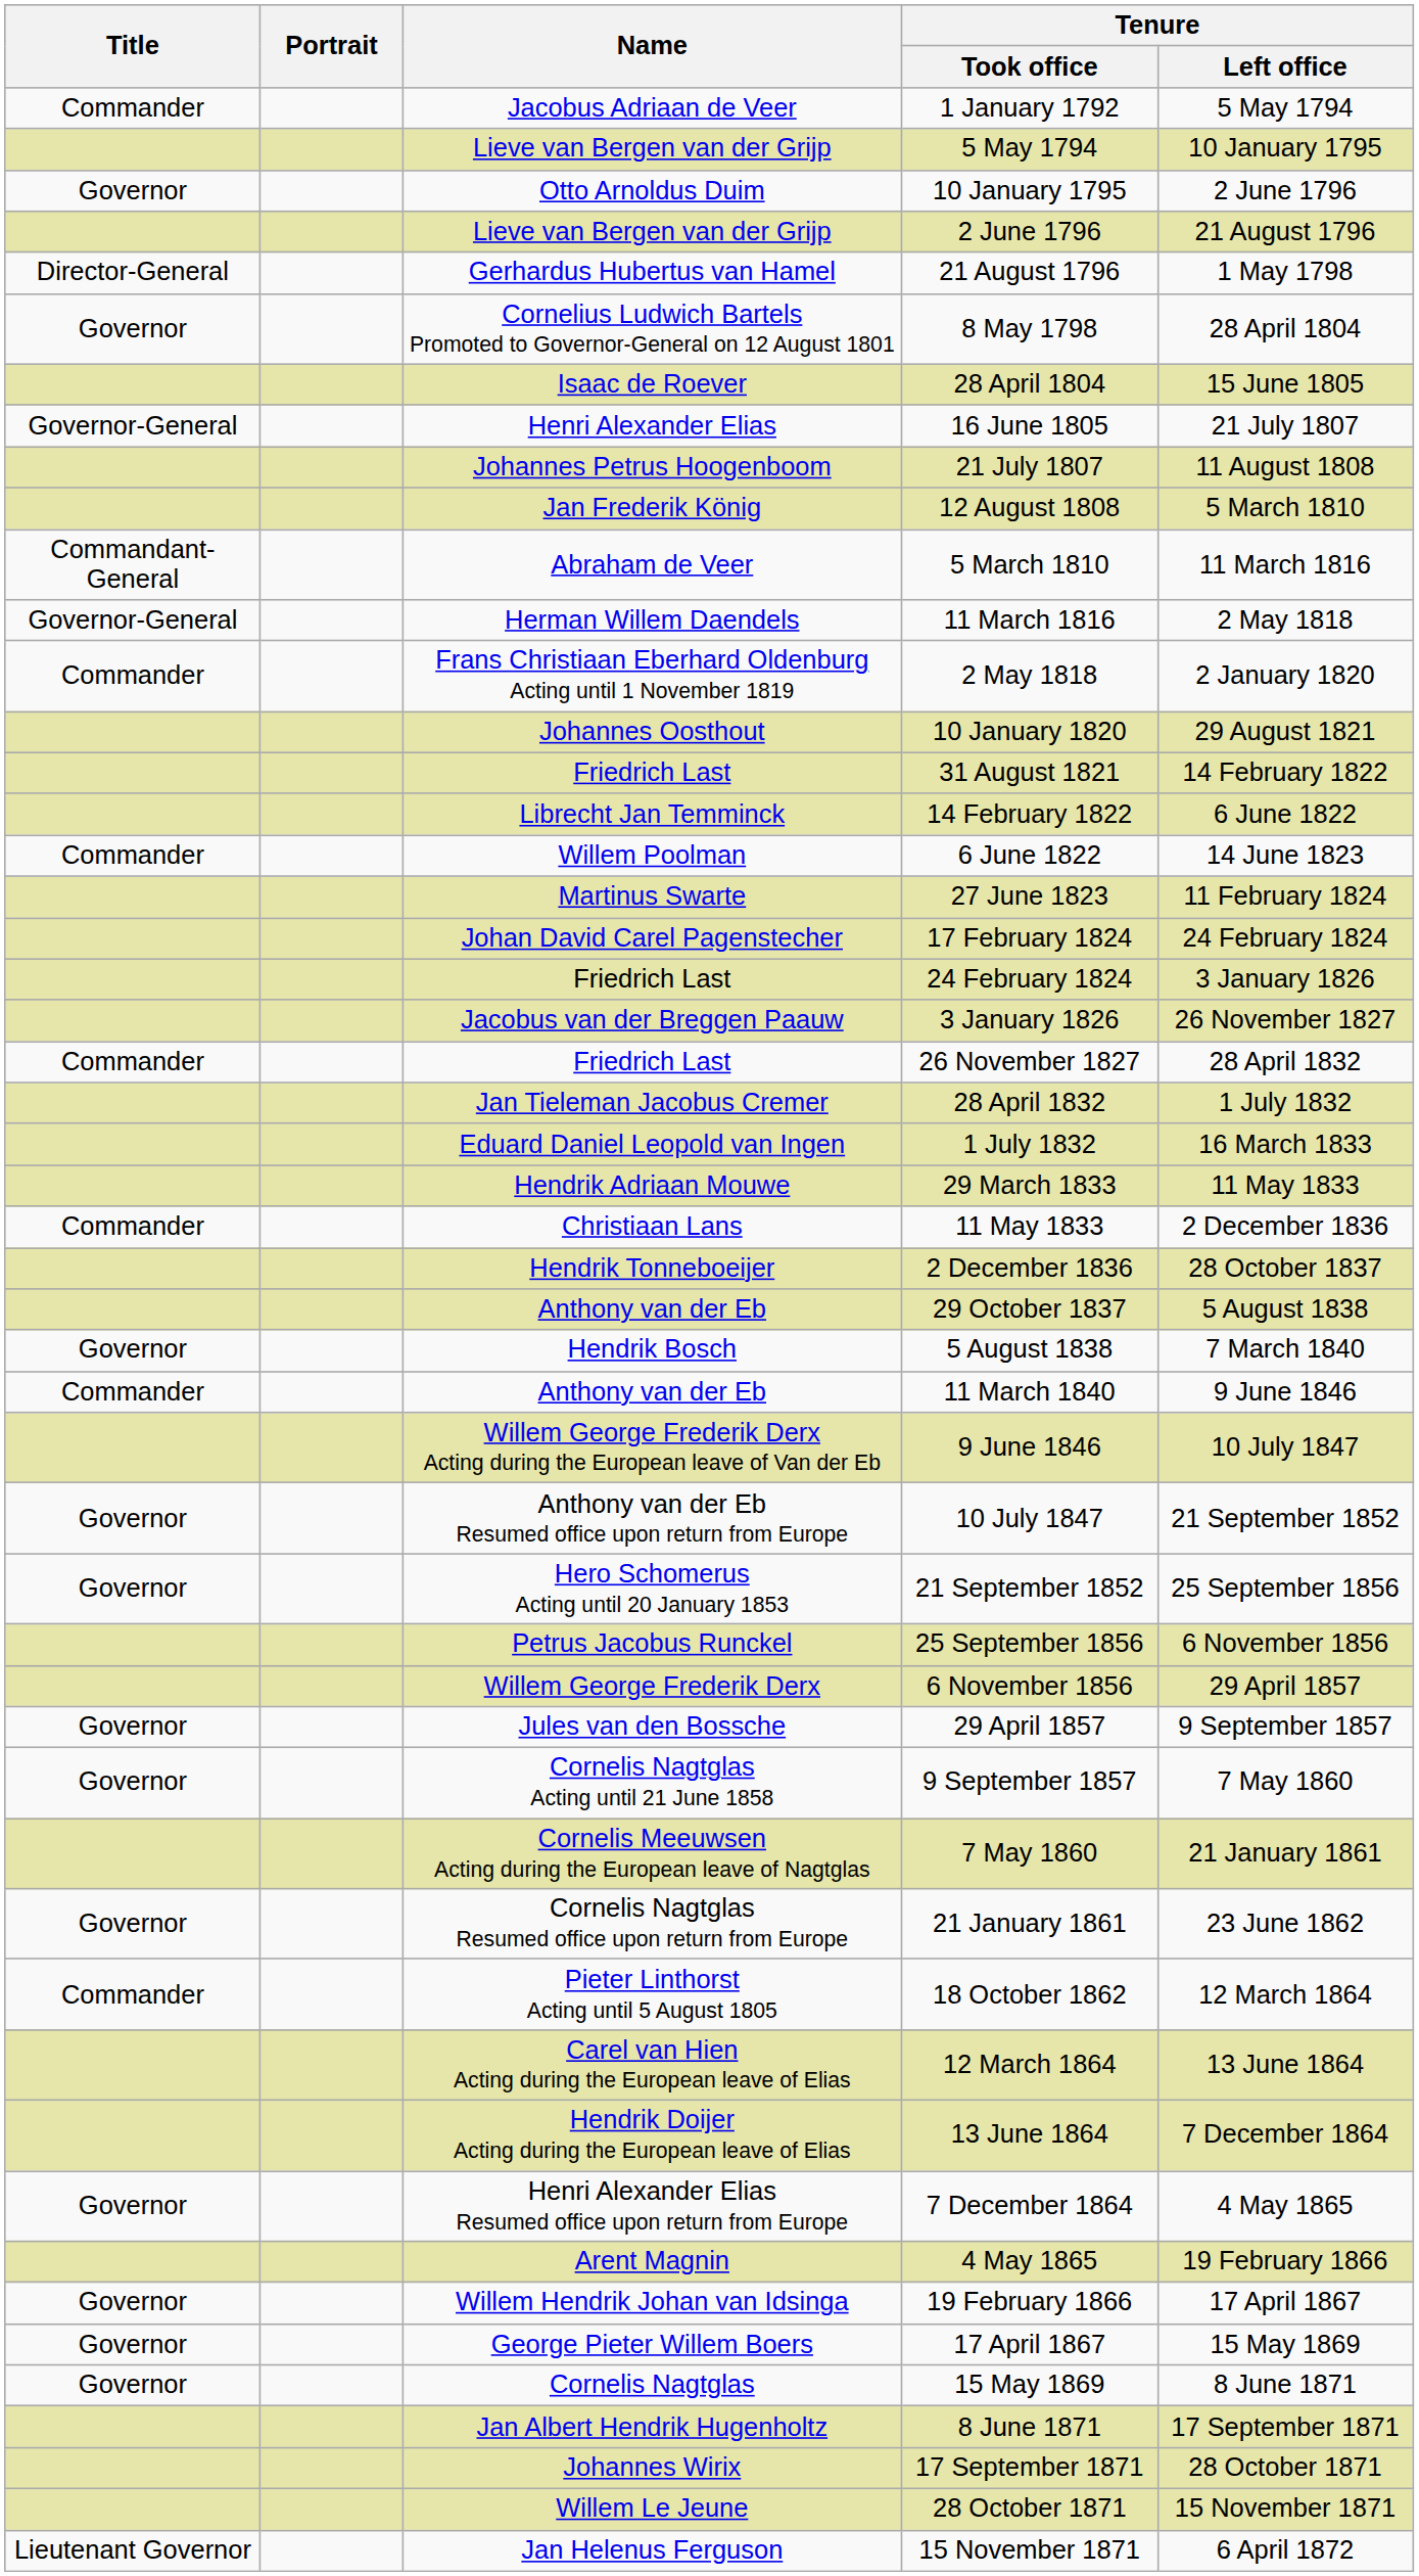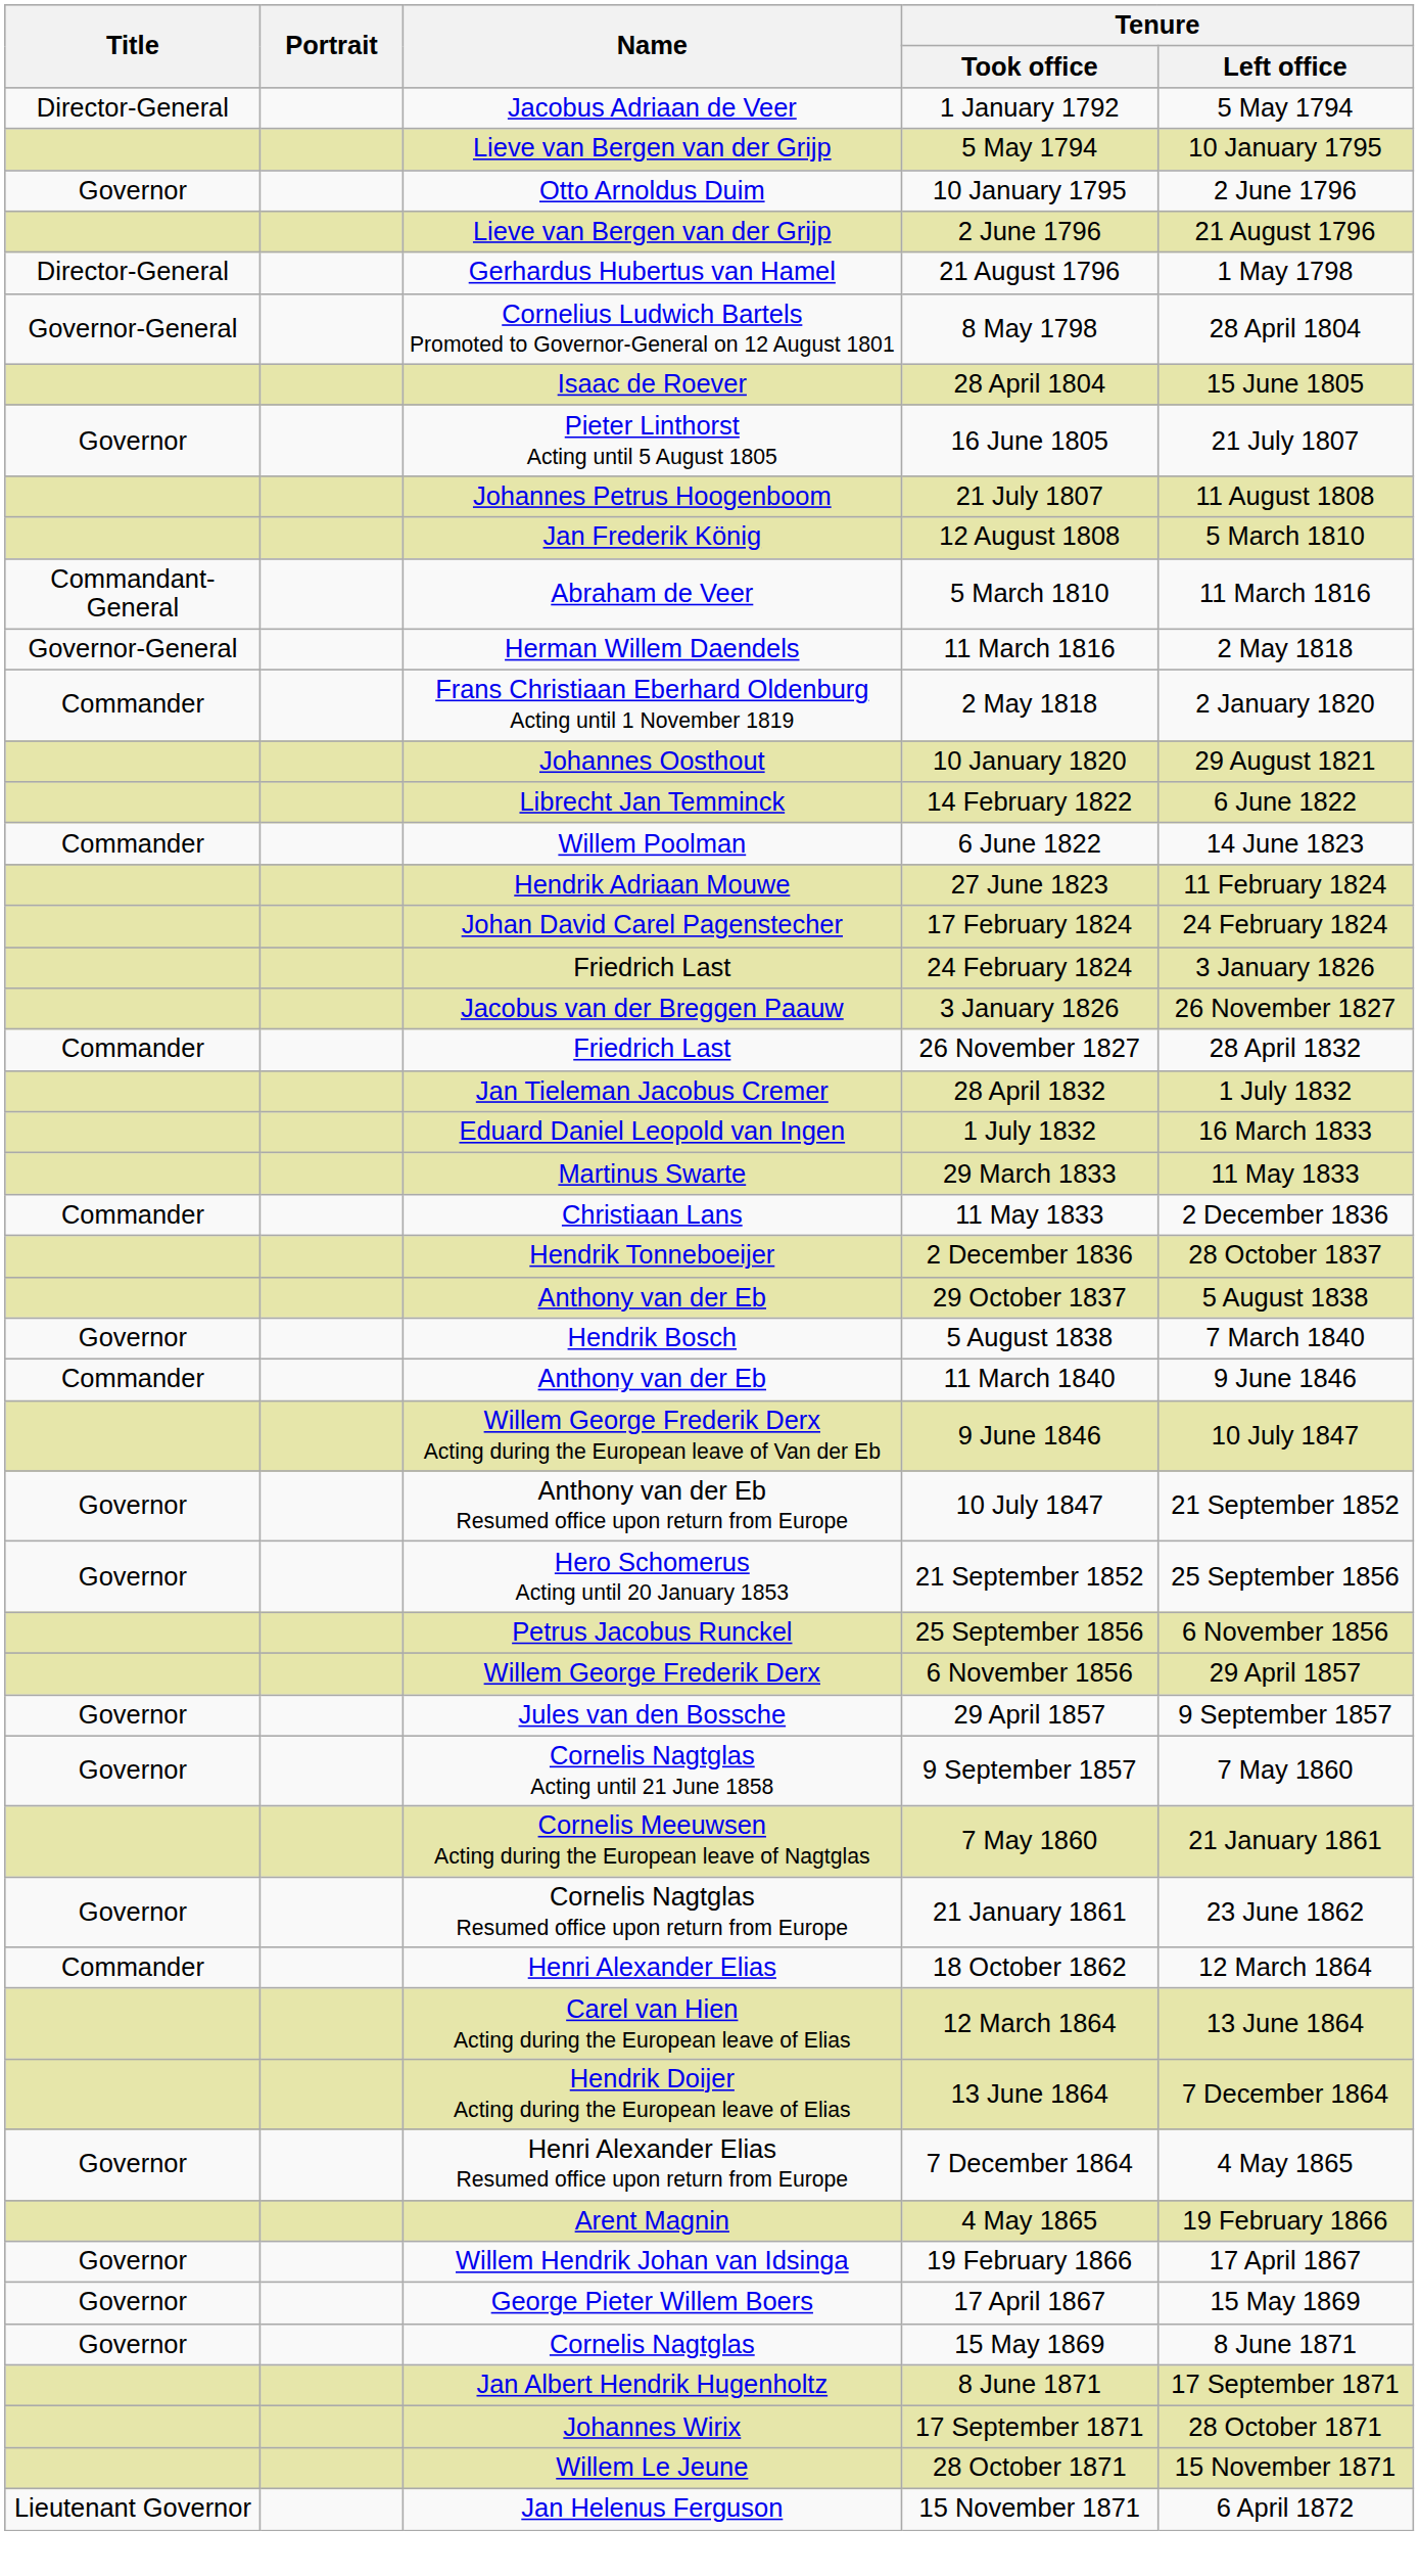1 January 1792 | Title: Commander -> Director-General
8 May 1798 | Title: Governor -> Governor-General
16 June 1805 | Title: Governor-General -> Governor
16 June 1805 | Name: Henri Alexander Elias -> Pieter Linthorst Acting until 5 August 1805
- row: Friedrich Last | 31 August 1821 | 14 February 1822
27 June 1823 | Name: Martinus Swarte -> Hendrik Adriaan Mouwe
29 March 1833 | Name: Hendrik Adriaan Mouwe -> Martinus Swarte
18 October 1862 | Name: Pieter Linthorst Acting until 5 August 1805 -> Henri Alexander Elias
